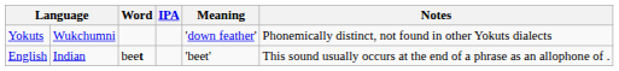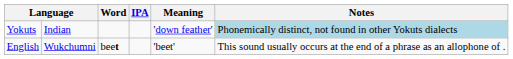Yokuts | column 2: Wukchumni -> Indian
Yokuts | Notes: no background -> lightblue background
English | column 2: Indian -> Wukchumni
